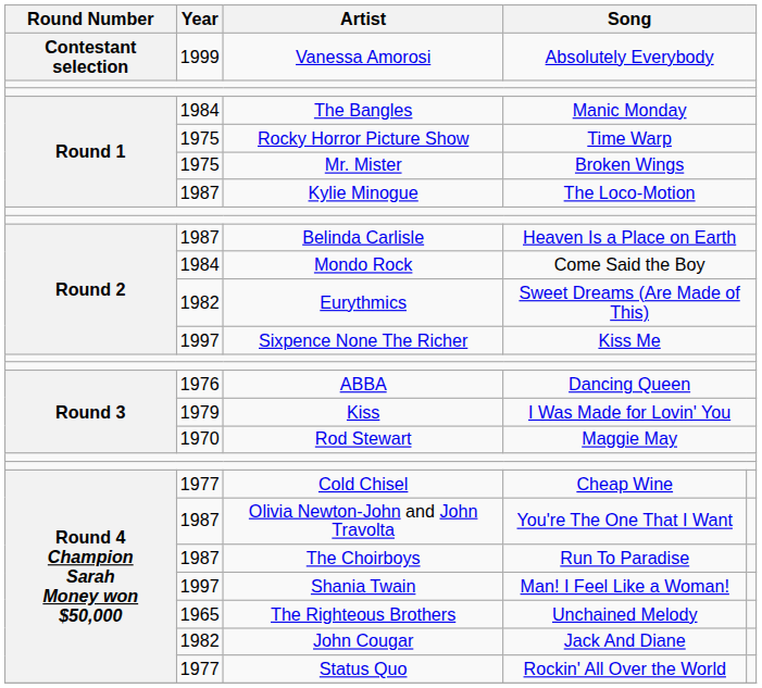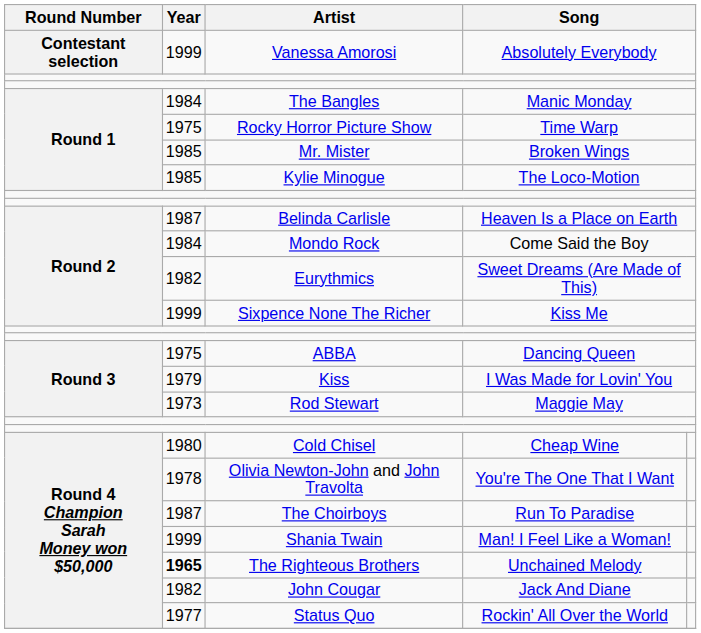Mr. Mister | Year: 1975 -> 1985
Kylie Minogue | Year: 1987 -> 1985
Sixpence None The Richer | Year: 1997 -> 1999
ABBA | Year: 1976 -> 1975
Rod Stewart | Year: 1970 -> 1973
Cold Chisel | Year: 1977 -> 1980
Olivia Newton-John and John Travolta | Year: 1987 -> 1978
Shania Twain | Year: 1997 -> 1999
The Righteous Brothers | Year: normal -> bold
